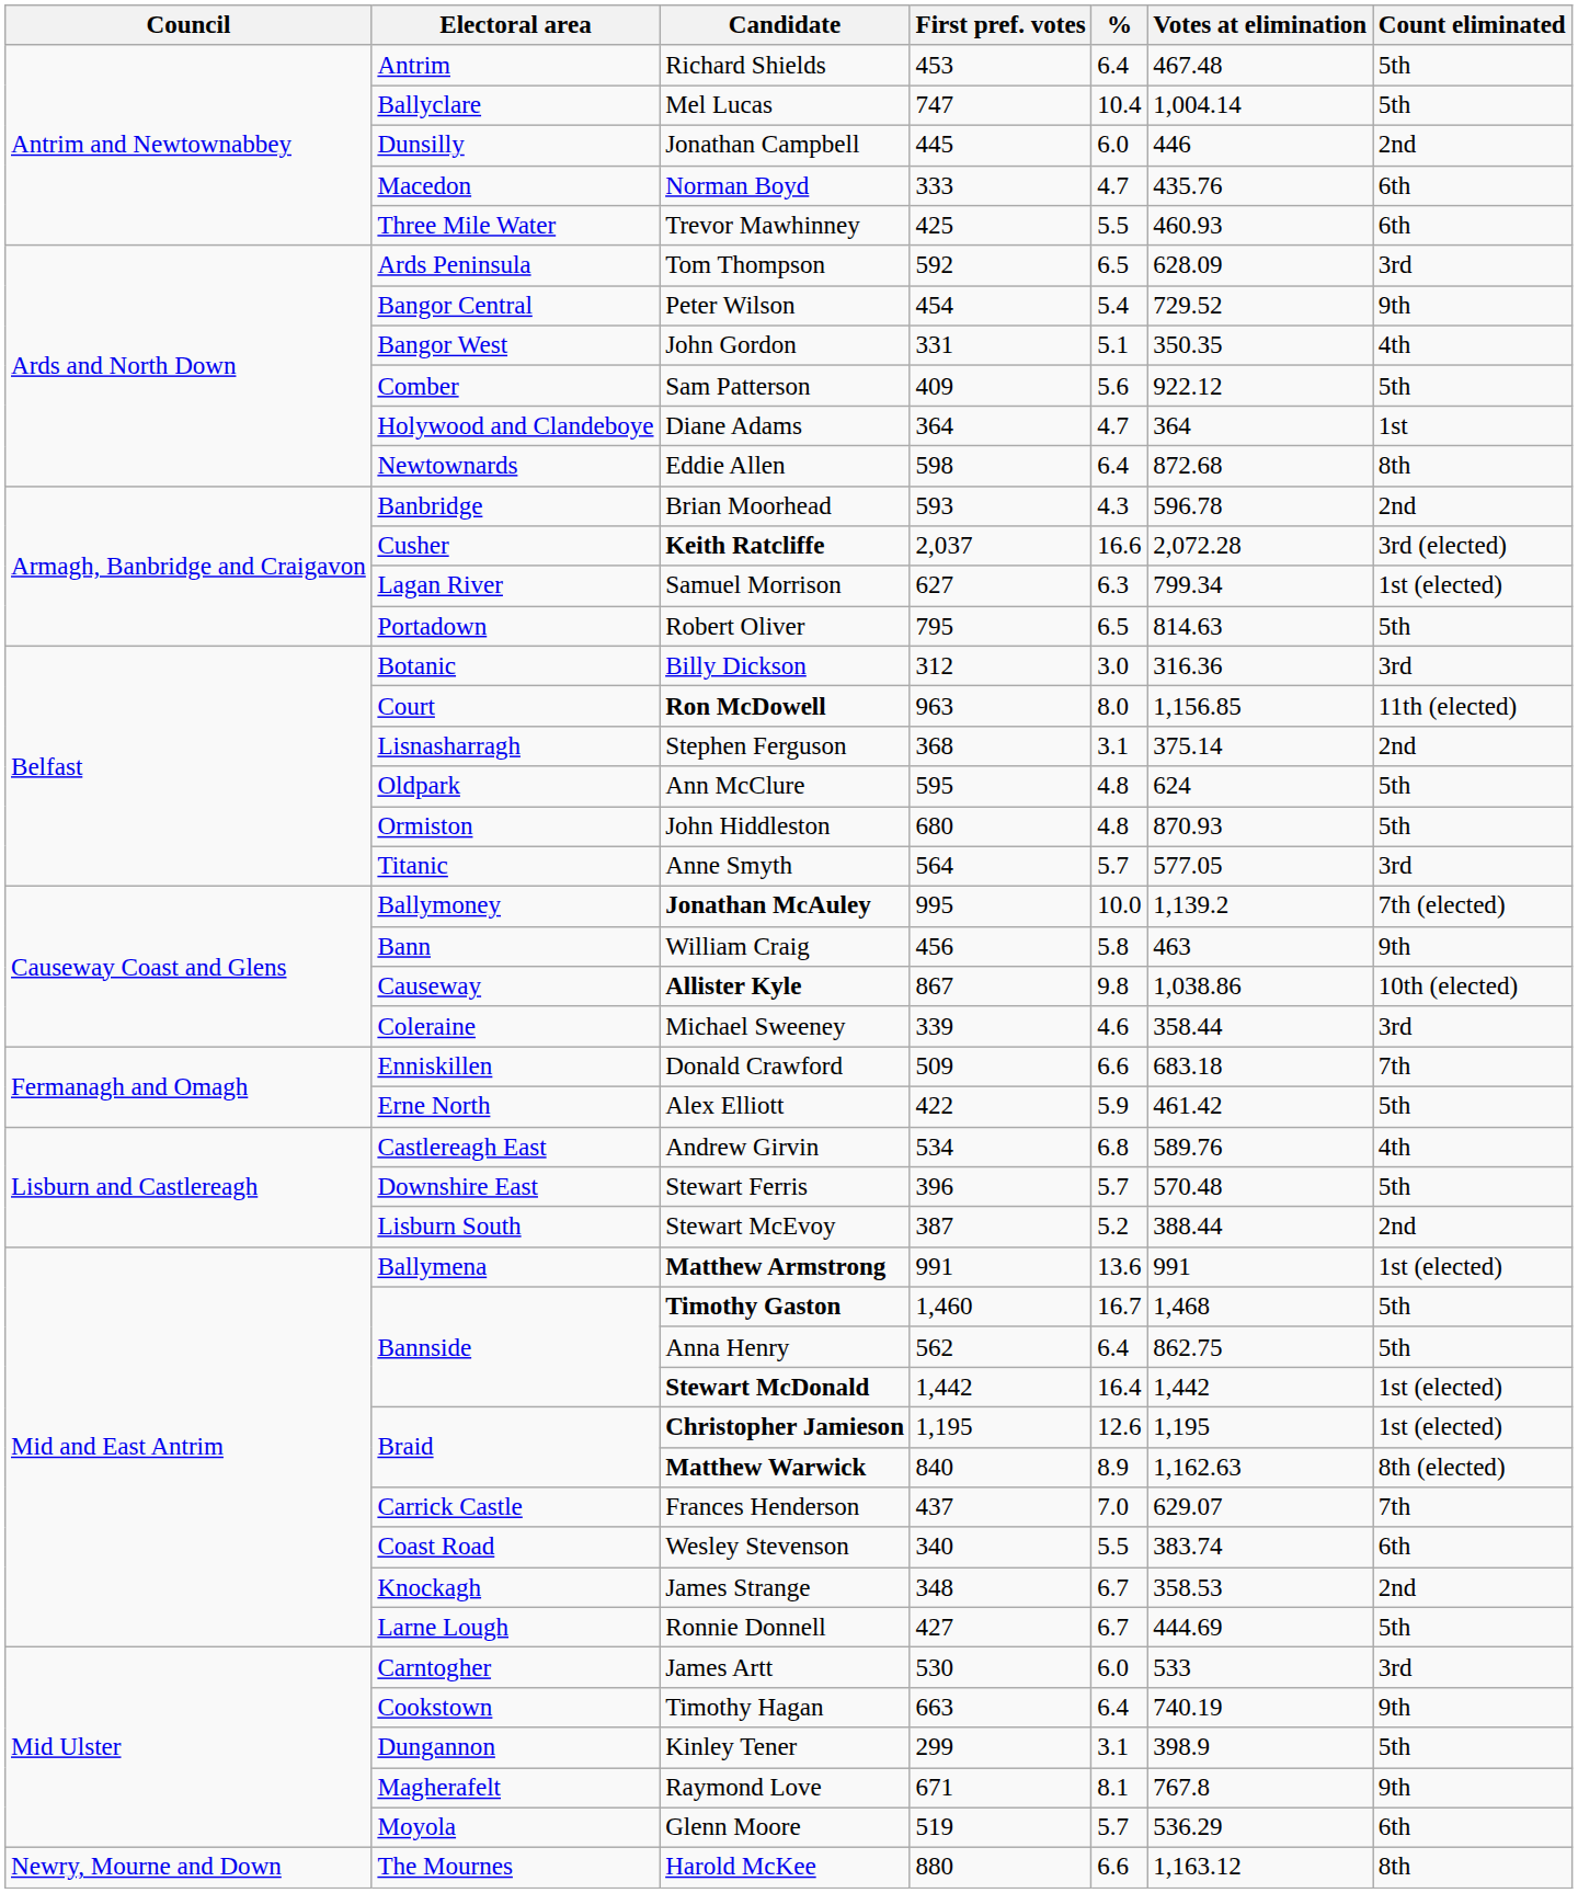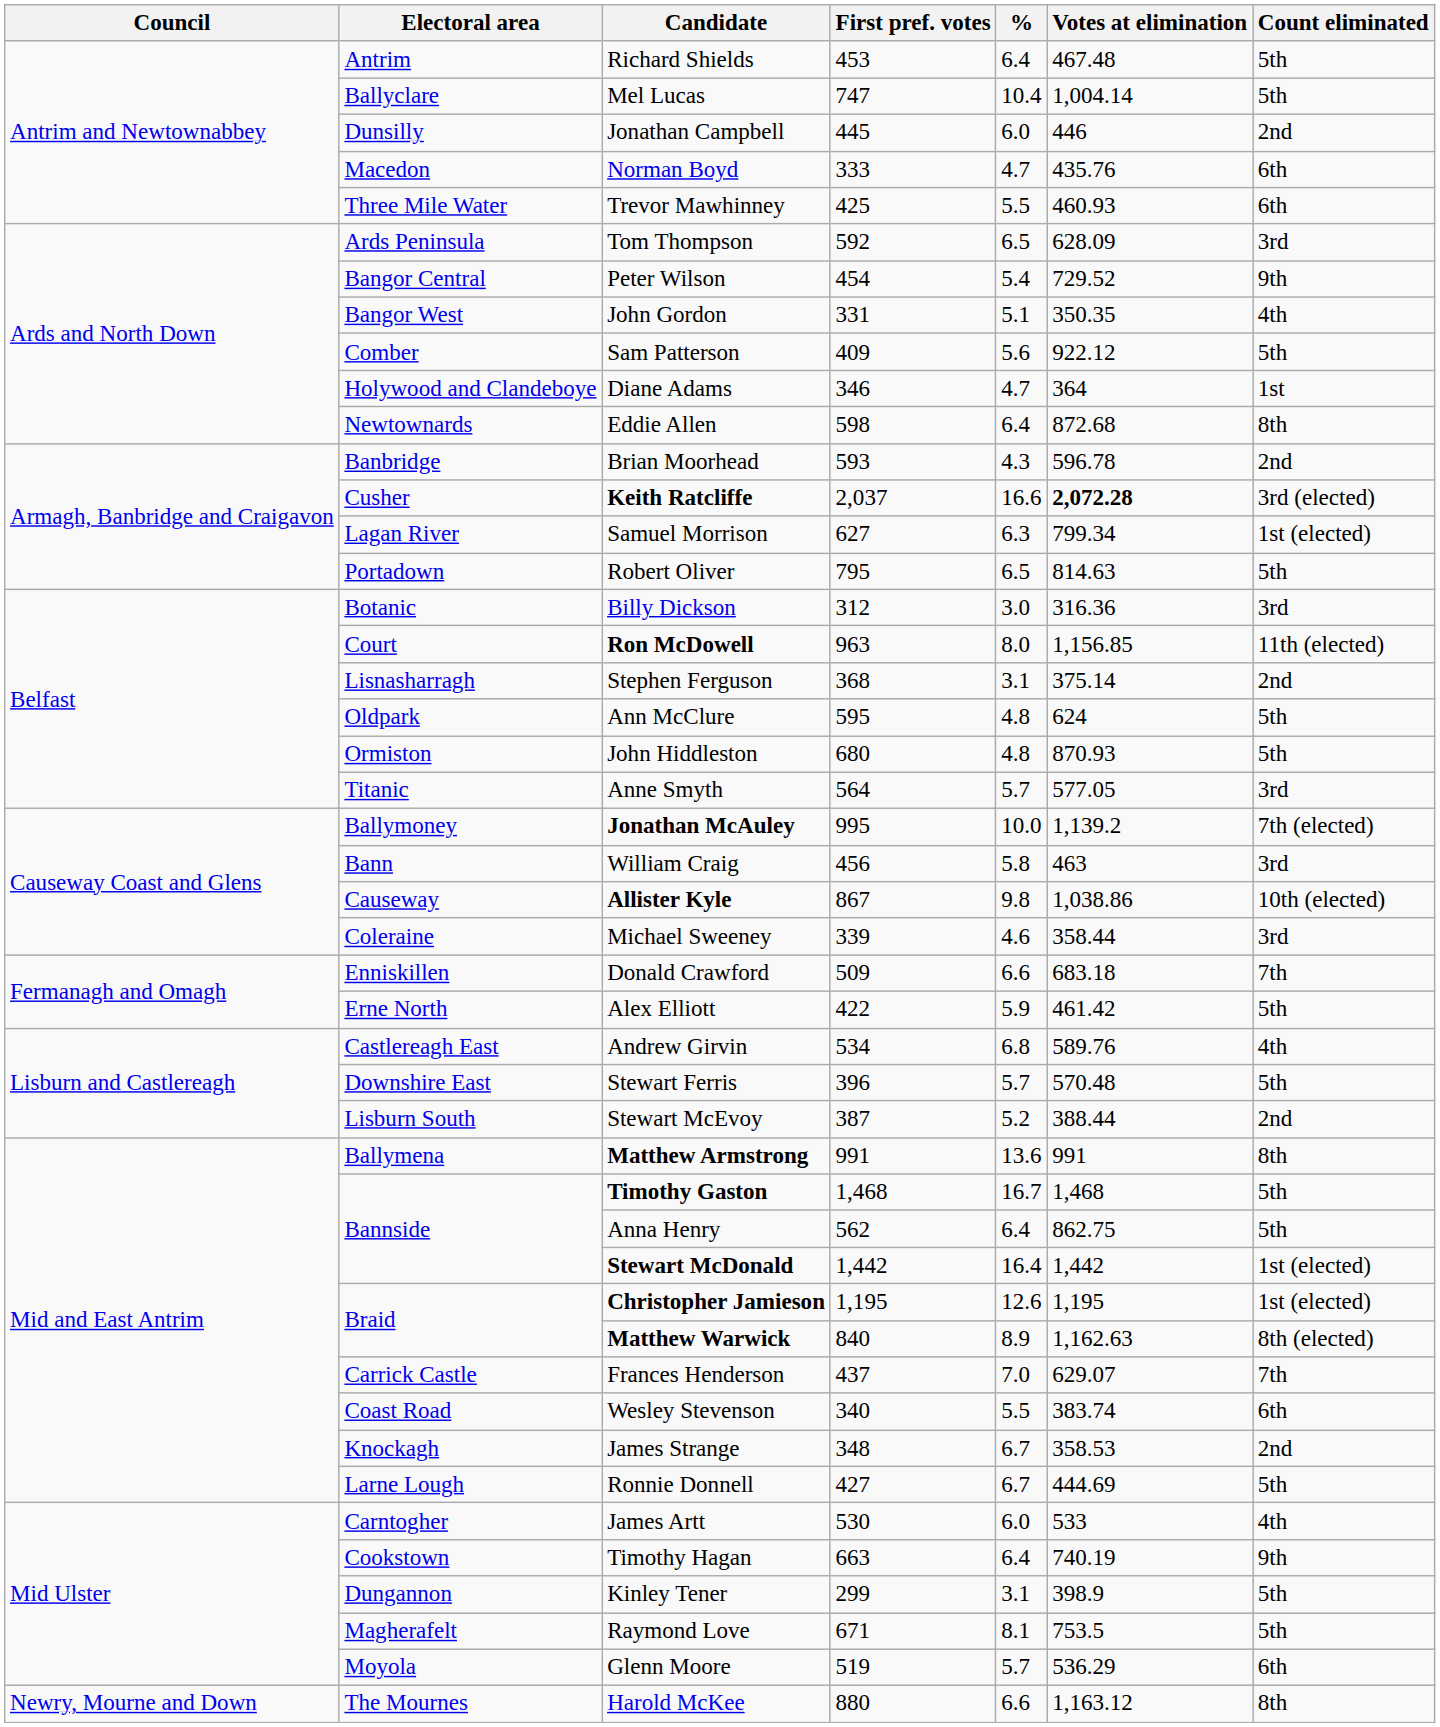Diane Adams | First pref. votes: 364 -> 346
Keith Ratcliffe | Votes at elimination: normal -> bold
William Craig | Count eliminated: 9th -> 3rd
Matthew Armstrong | Count eliminated: 1st (elected) -> 8th
Timothy Gaston | First pref. votes: 1,460 -> 1,468
James Artt | Count eliminated: 3rd -> 4th
Raymond Love | Votes at elimination: 767.8 -> 753.5
Raymond Love | Count eliminated: 9th -> 5th
